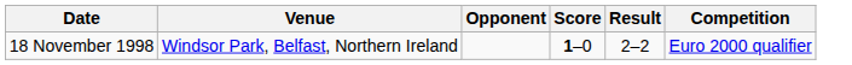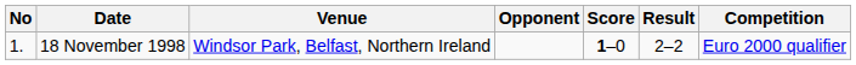+ column: No | 1.
